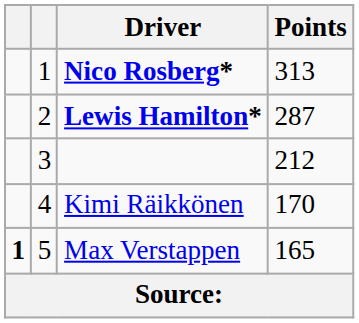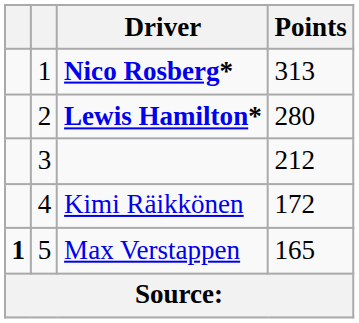Lewis Hamilton* | Points: 287 -> 280
Kimi Räikkönen | Points: 170 -> 172
